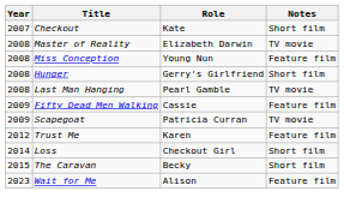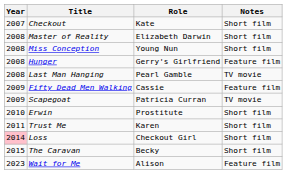Master of Reality | Notes: TV movie -> Short film
Miss Conception | Notes: Feature film -> Short film
Hunger | Notes: Short film -> Feature film
+ row: 2010 | Erwin | Prostitute | Short film
Trust Me | Year: 2012 -> 2011
Trust Me | Notes: Feature film -> Short film
Loss | Year: no background -> pink background
